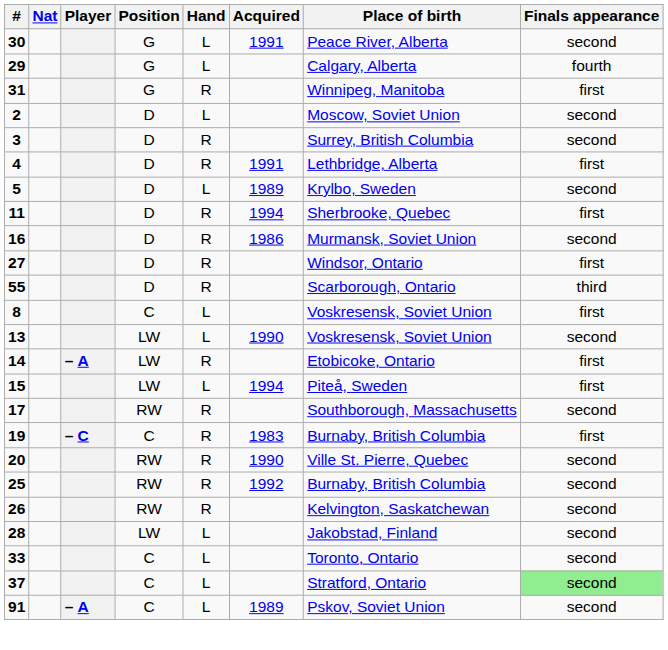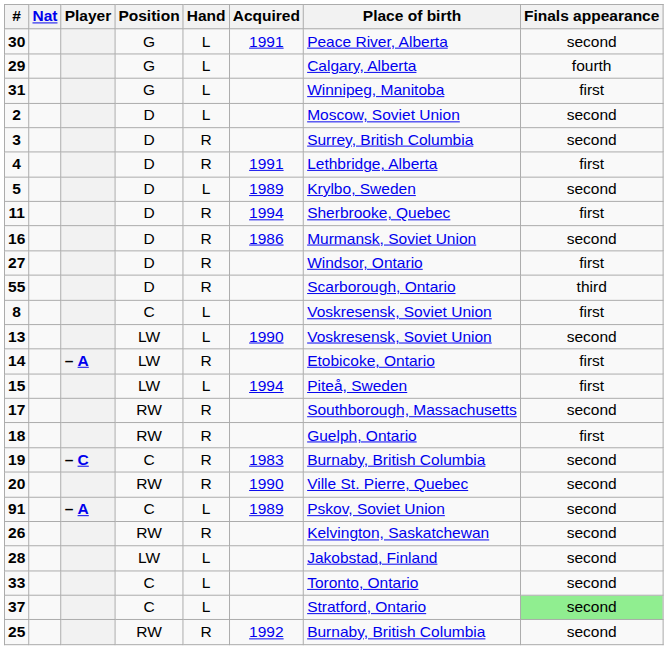31 | Hand: R -> L
+ row: 18 | RW | R | Guelph, Ontario | first
19 | Finals appearance: first -> second
rows swapped: 25 <-> 91
